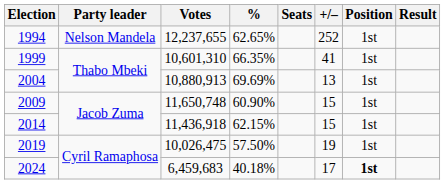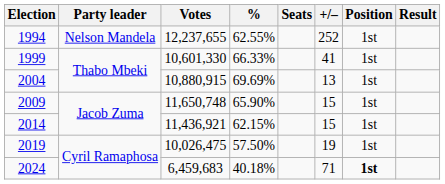1994 | %: 62.65% -> 62.55%
1999 | Votes: 10,601,310 -> 10,601,330
1999 | %: 66.35% -> 66.33%
2004 | Votes: 10,880,913 -> 10,880,915
2009 | %: 60.90% -> 65.90%
2014 | Votes: 11,436,918 -> 11,436,921
2024 | +/–: 17 -> 71
